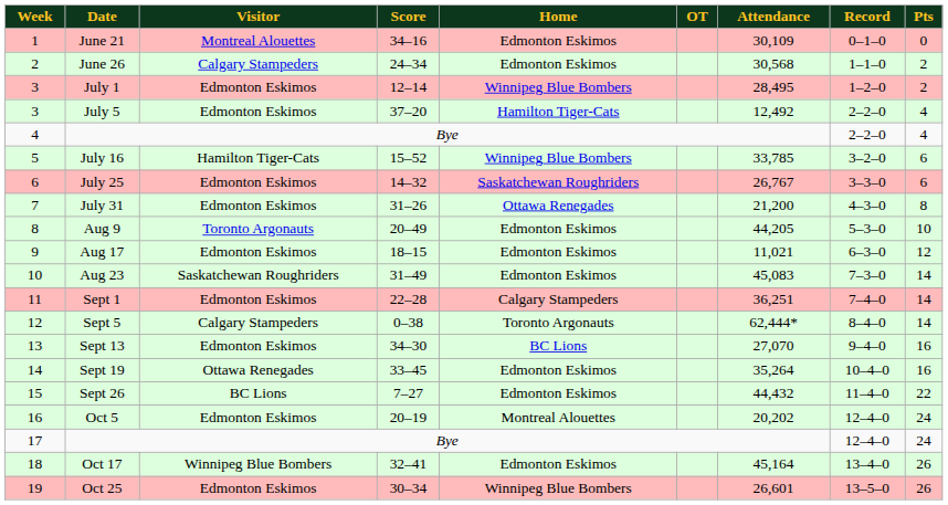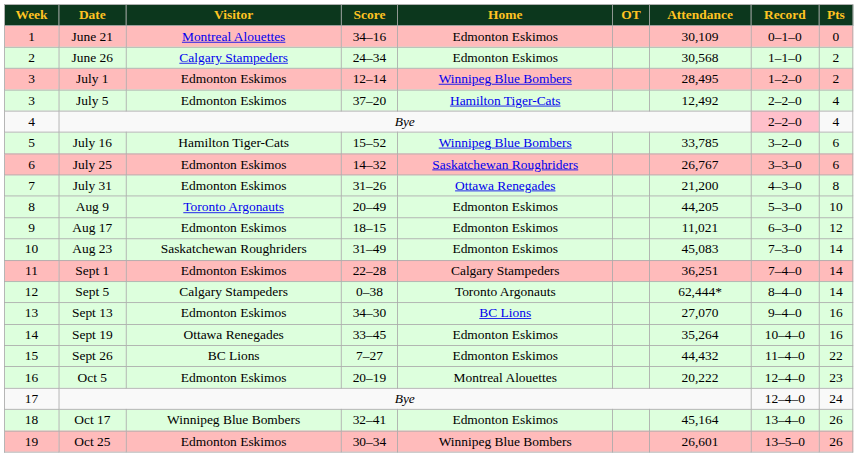4 / Bye | Record: no background -> pink background
Oct 5 | Attendance: 20,202 -> 20,222
Oct 5 | Pts: 24 -> 23
